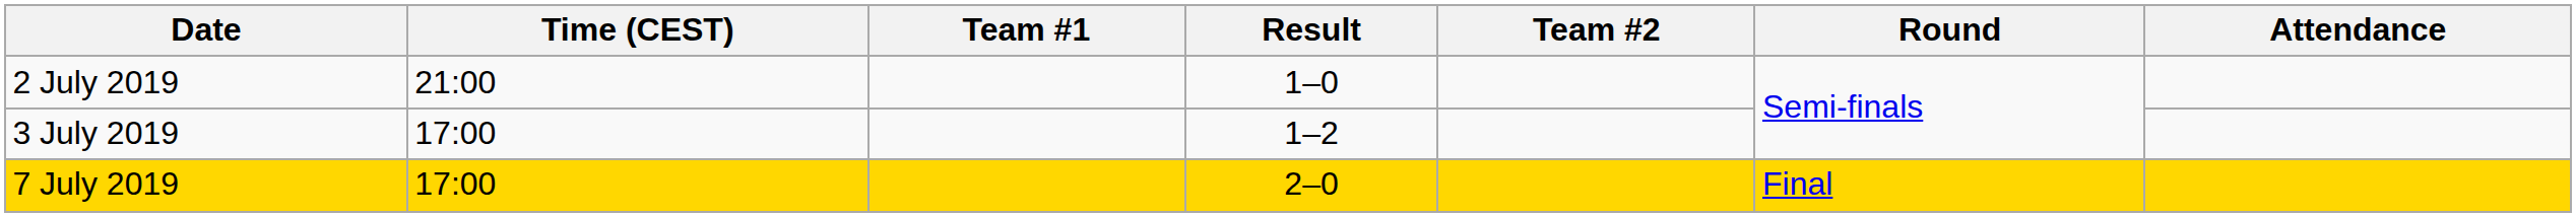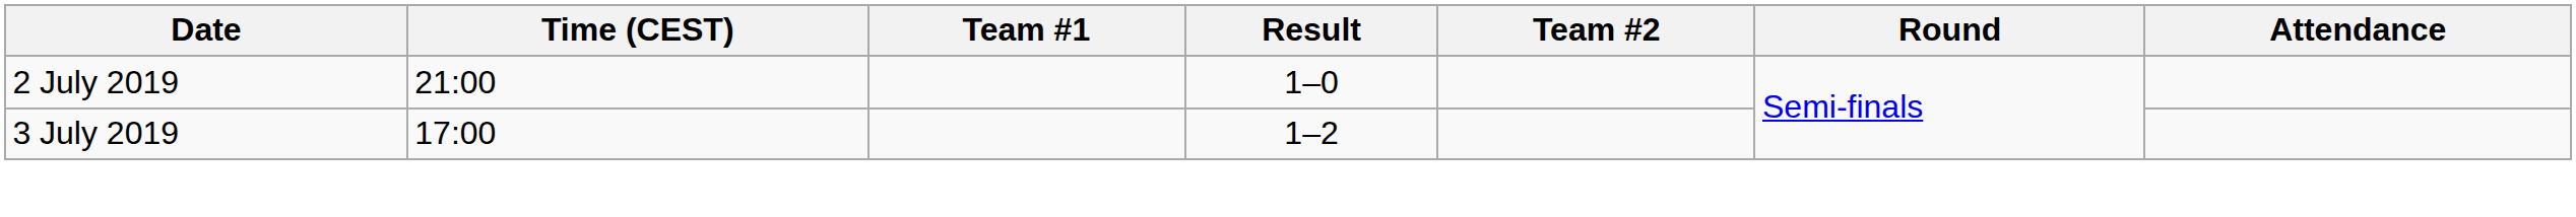- row: 7 July 2019 | 17:00 | 2–0 | Final
